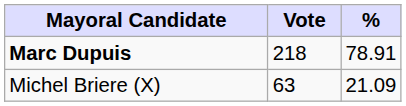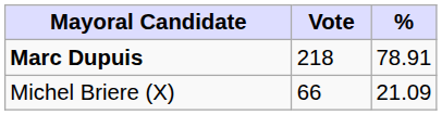Michel Briere (X) | Vote: 63 -> 66
